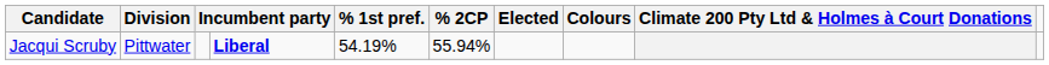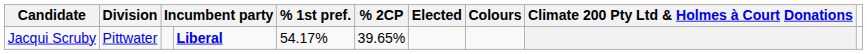Jacqui Scruby | % 1st pref.: 54.19% -> 54.17%
Jacqui Scruby | % 2CP: 55.94% -> 39.65%
